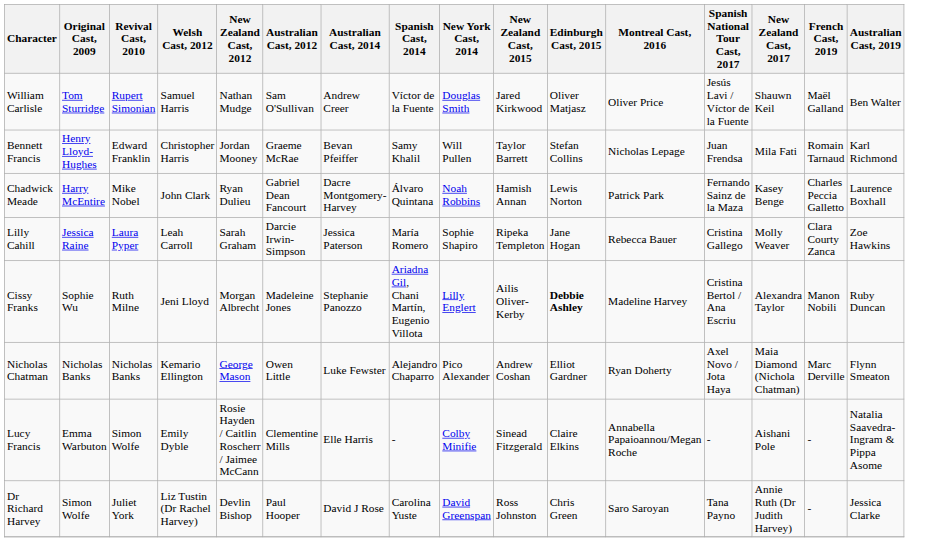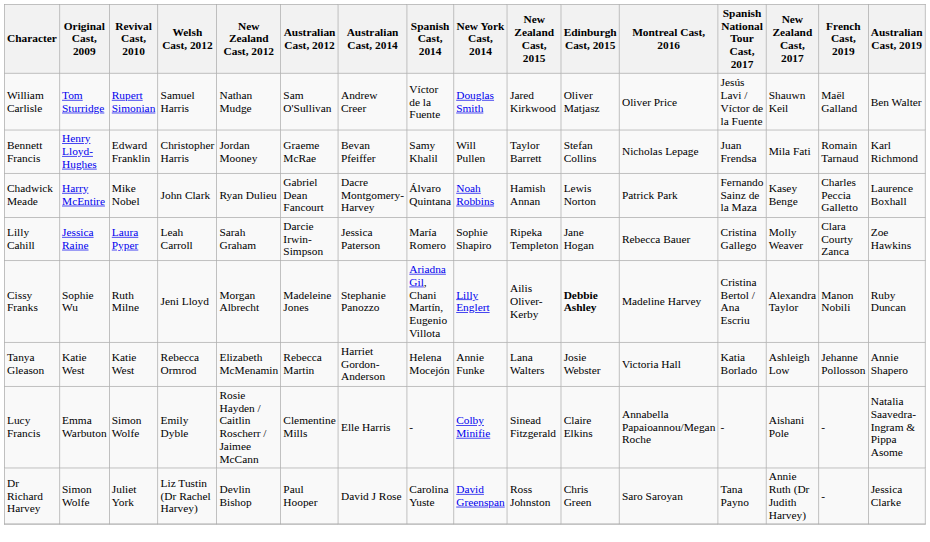- row: Nicholas Chatman | Nicholas Banks | Nicholas Banks | Kemario Ellington | George Mason | Owen Little | Luke Fewster | Alejandro Chaparro | Pico Alexander | Andrew Coshan | Elliot Gardner | Ryan Doherty | Axel Novo / Jota Haya | Maia Diamond (Nichola Chatman) | Marc Derville | Flynn Smeaton
+ row: Tanya Gleason | Katie West | Katie West | Rebecca Ormrod | Elizabeth McMenamin | Rebecca Martin | Harriet Gordon-Anderson | Helena Mocejón | Annie Funke | Lana Walters | Josie Webster | Victoria Hall | Katia Borlado | Ashleigh Low | Jehanne Pollosson | Annie Shapero
